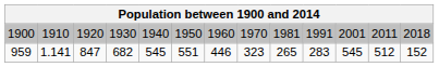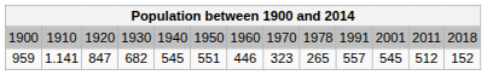1900 | column 9: 1981 -> 1978
959 | column 10: 283 -> 557
